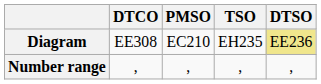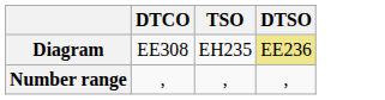- column: PMSO | EC210 | ,
